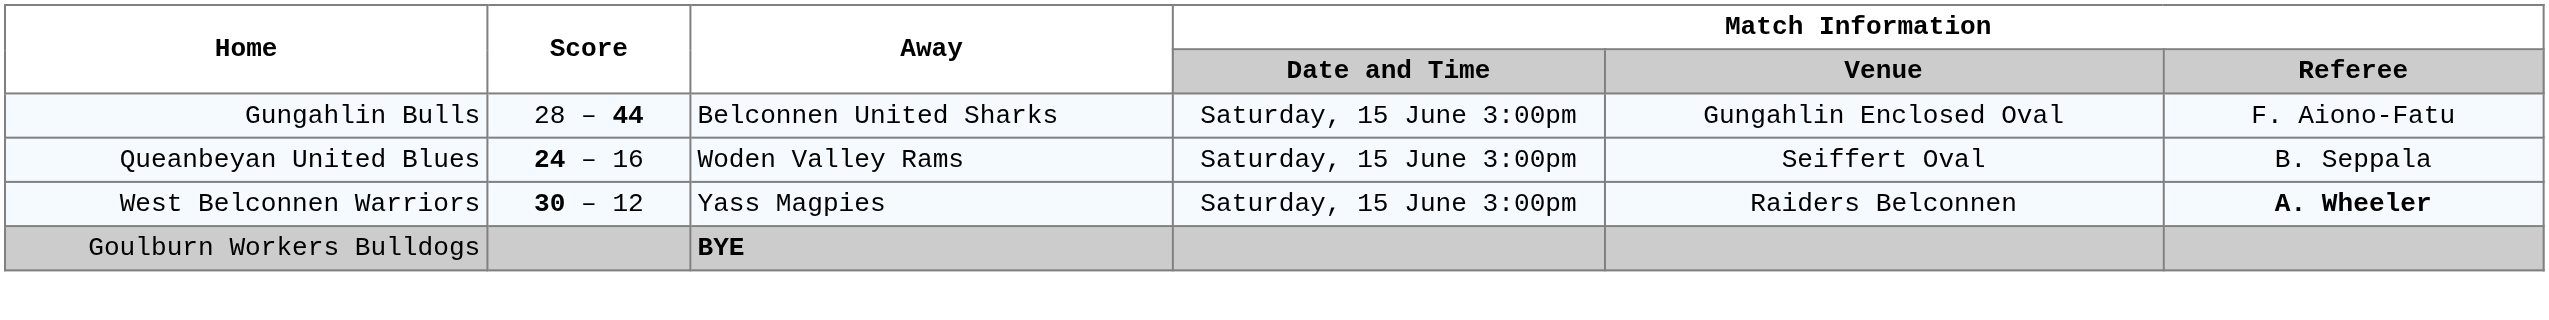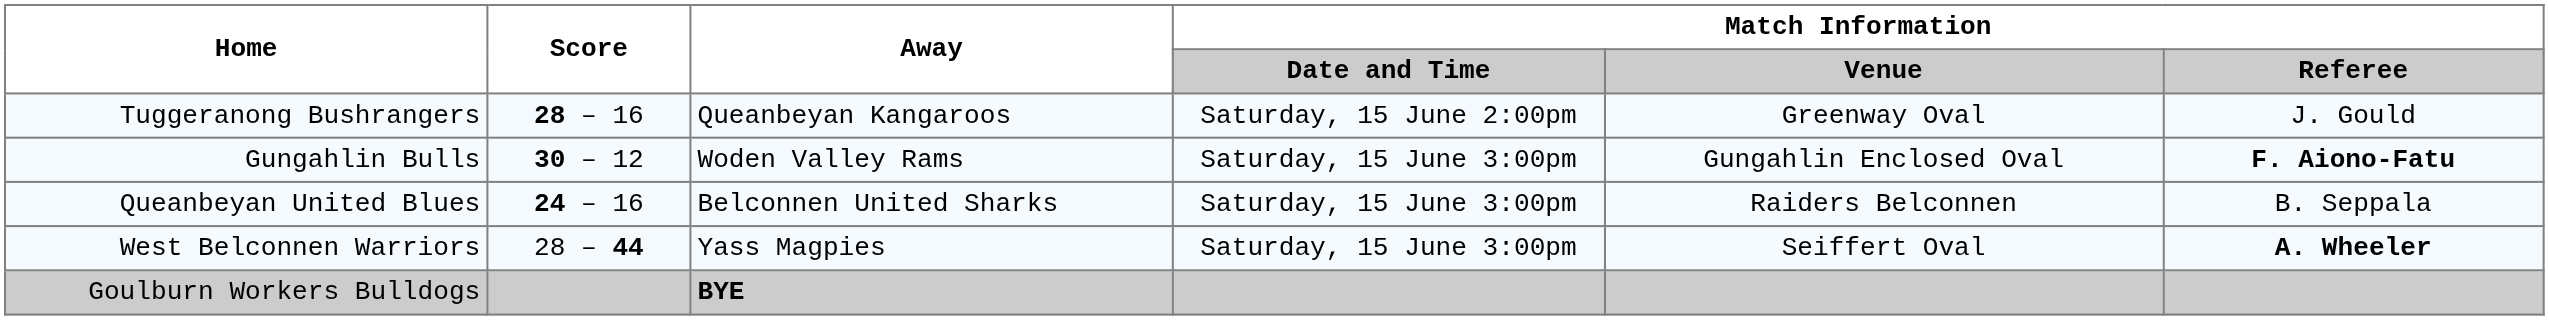+ row: Tuggeranong Bushrangers | 28 – 16 | Queanbeyan Kangaroos | Saturday, 15 June 2:00pm | Greenway Oval | J. Gould
Gungahlin Bulls | Score: 28 – 44 -> 30 – 12
Gungahlin Bulls | Away: Belconnen United Sharks -> Woden Valley Rams
Gungahlin Bulls | Match Information / Referee: normal -> bold
Queanbeyan United Blues | Away: Woden Valley Rams -> Belconnen United Sharks
Queanbeyan United Blues | Match Information / Venue: Seiffert Oval -> Raiders Belconnen
West Belconnen Warriors | Score: 30 – 12 -> 28 – 44
West Belconnen Warriors | Match Information / Venue: Raiders Belconnen -> Seiffert Oval
